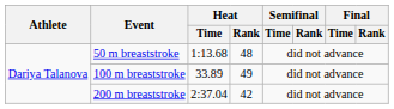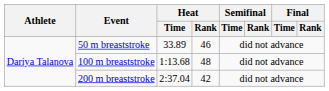50 m breaststroke | Heat / Time: 1:13.68 -> 33.89
50 m breaststroke | Heat / Rank: 48 -> 46
100 m breaststroke | Heat / Time: 33.89 -> 1:13.68
100 m breaststroke | Heat / Rank: 49 -> 48
